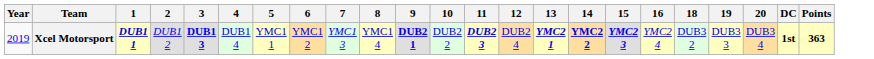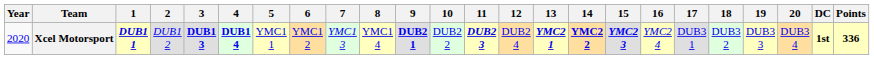+ column: 17 | DUB3 1
Xcel Motorsport | Year: 2019 -> 2020
Xcel Motorsport | 4: normal -> bold
Xcel Motorsport | Points: 363 -> 336
